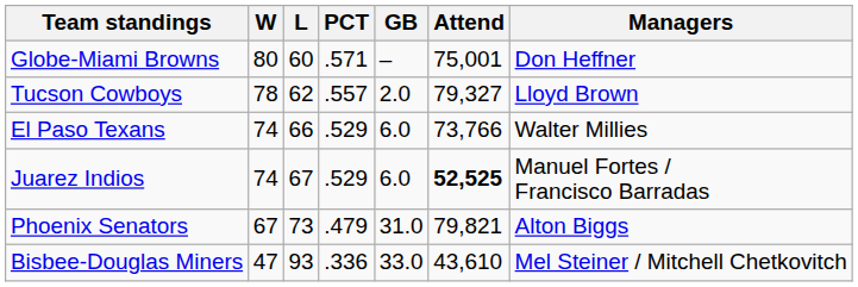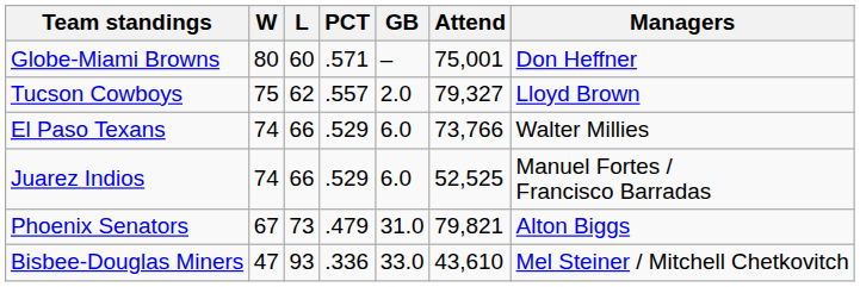Tucson Cowboys | W: 78 -> 75
Juarez Indios | L: 67 -> 66
Juarez Indios | Attend: bold -> normal
